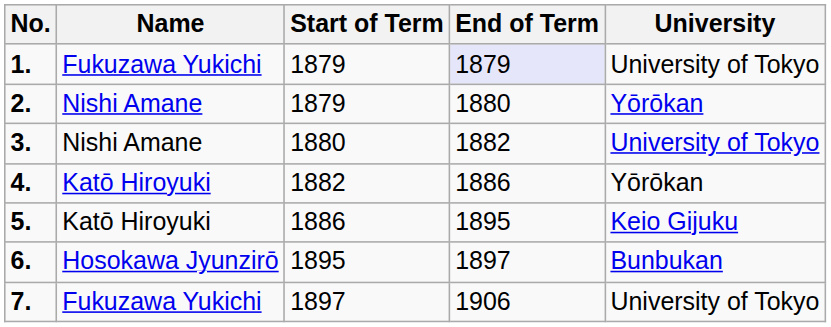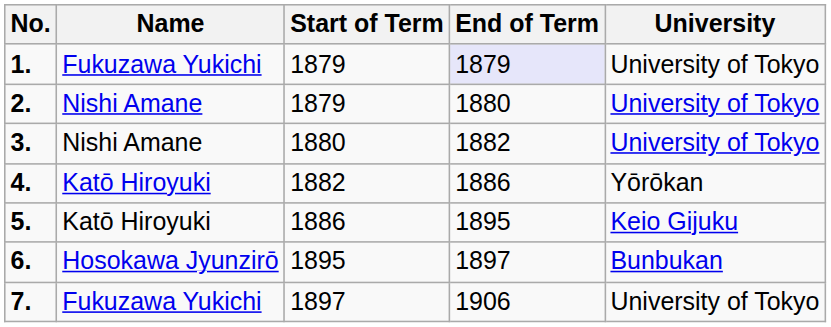2. | University: Yōrōkan -> University of Tokyo
